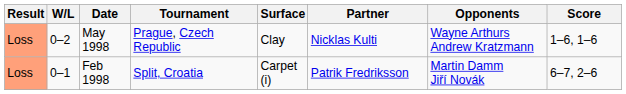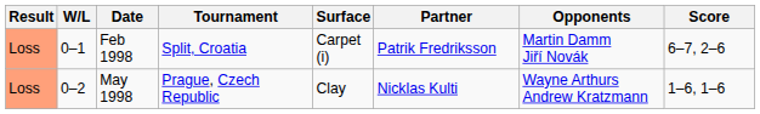rows swapped: Feb 1998 <-> May 1998
